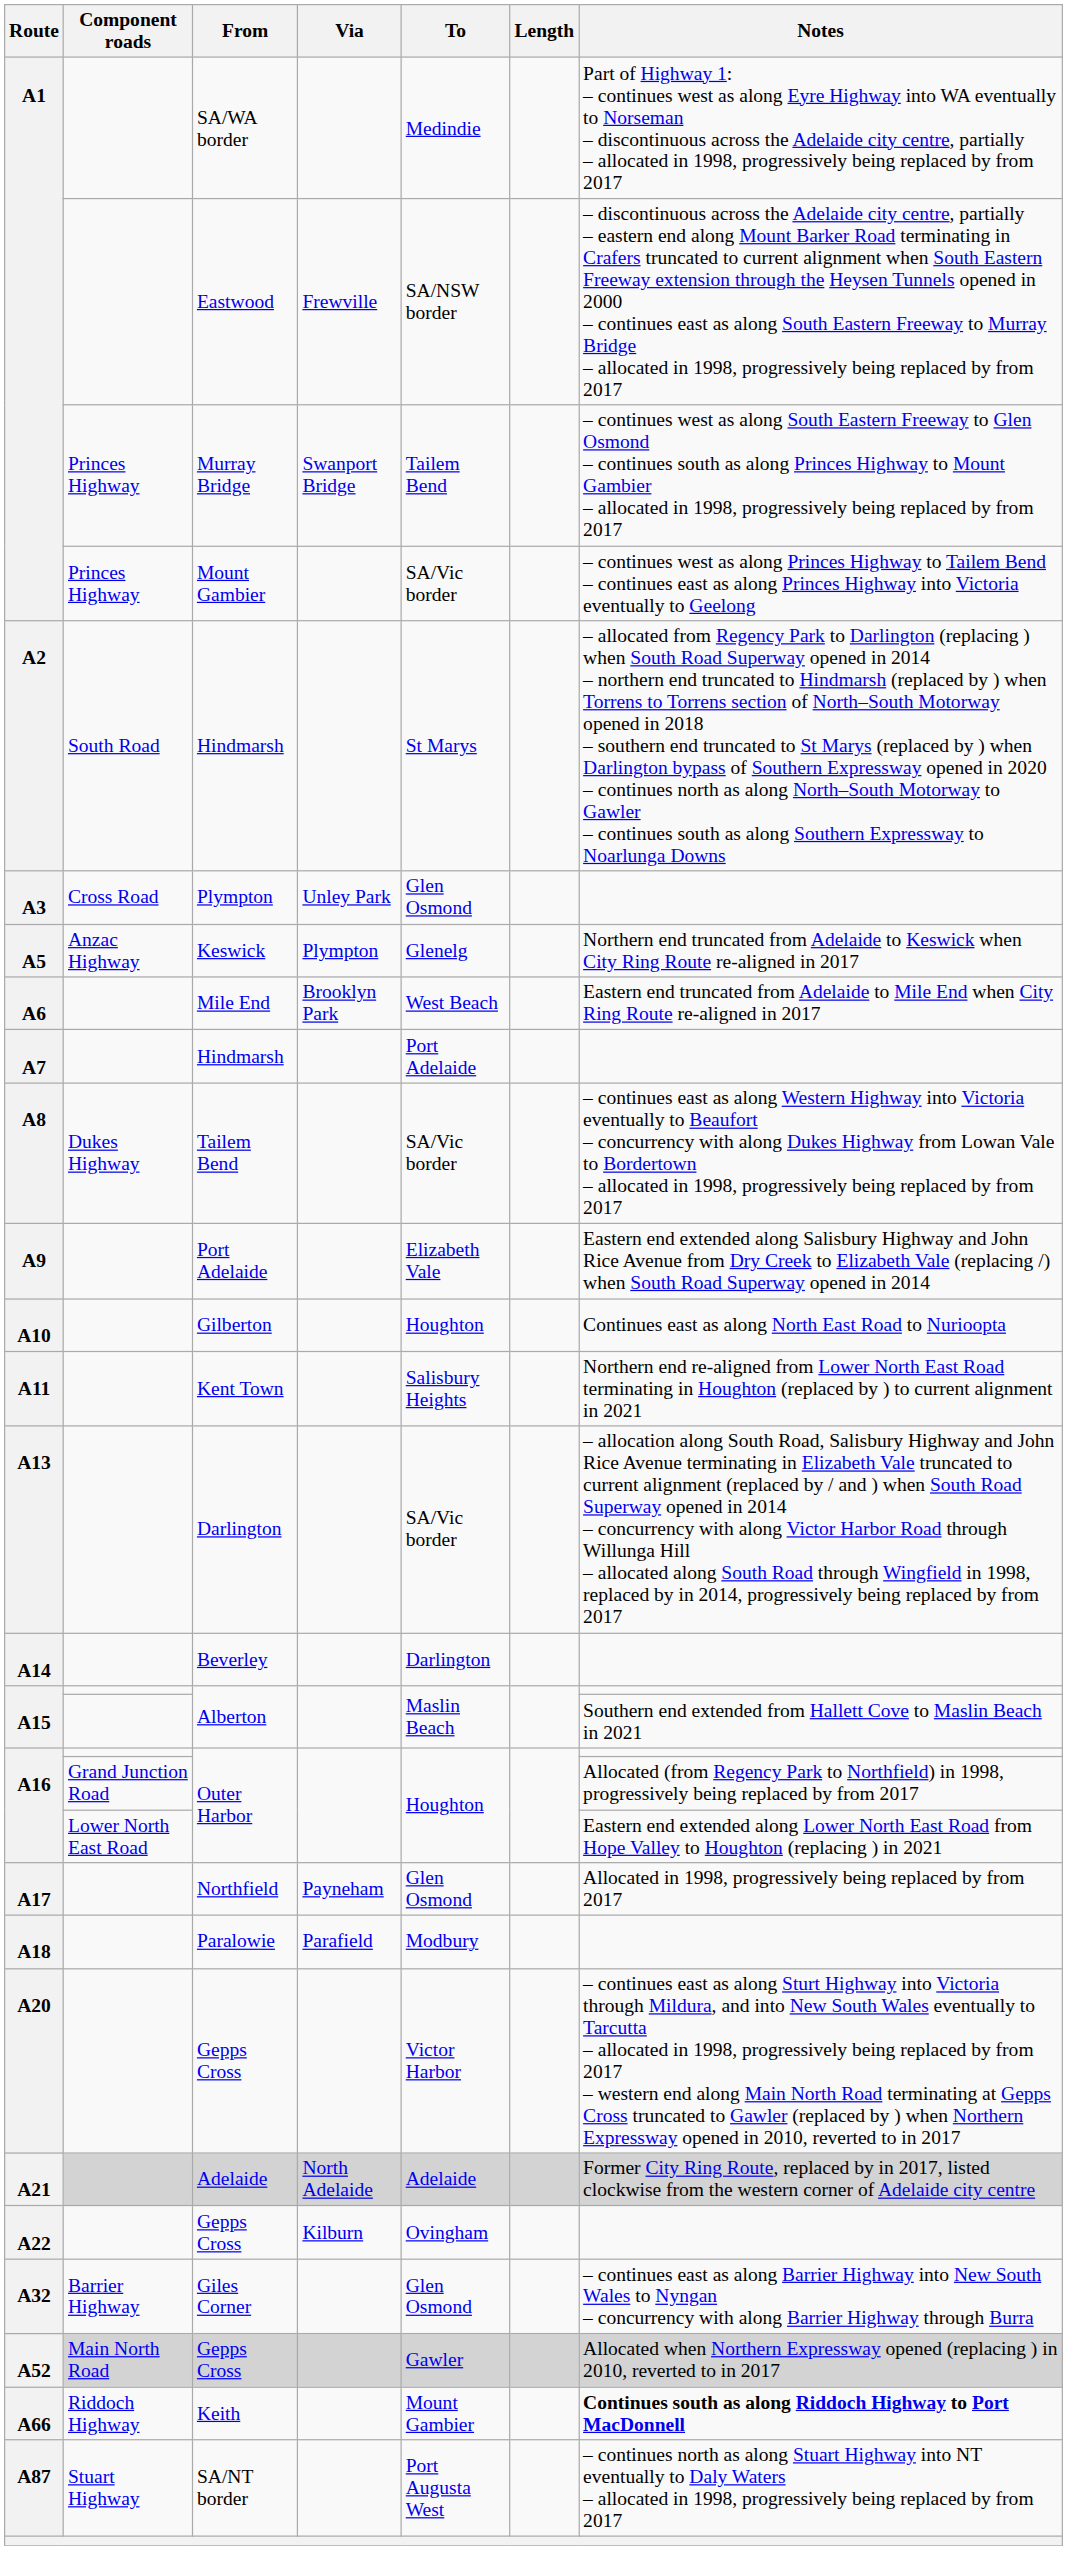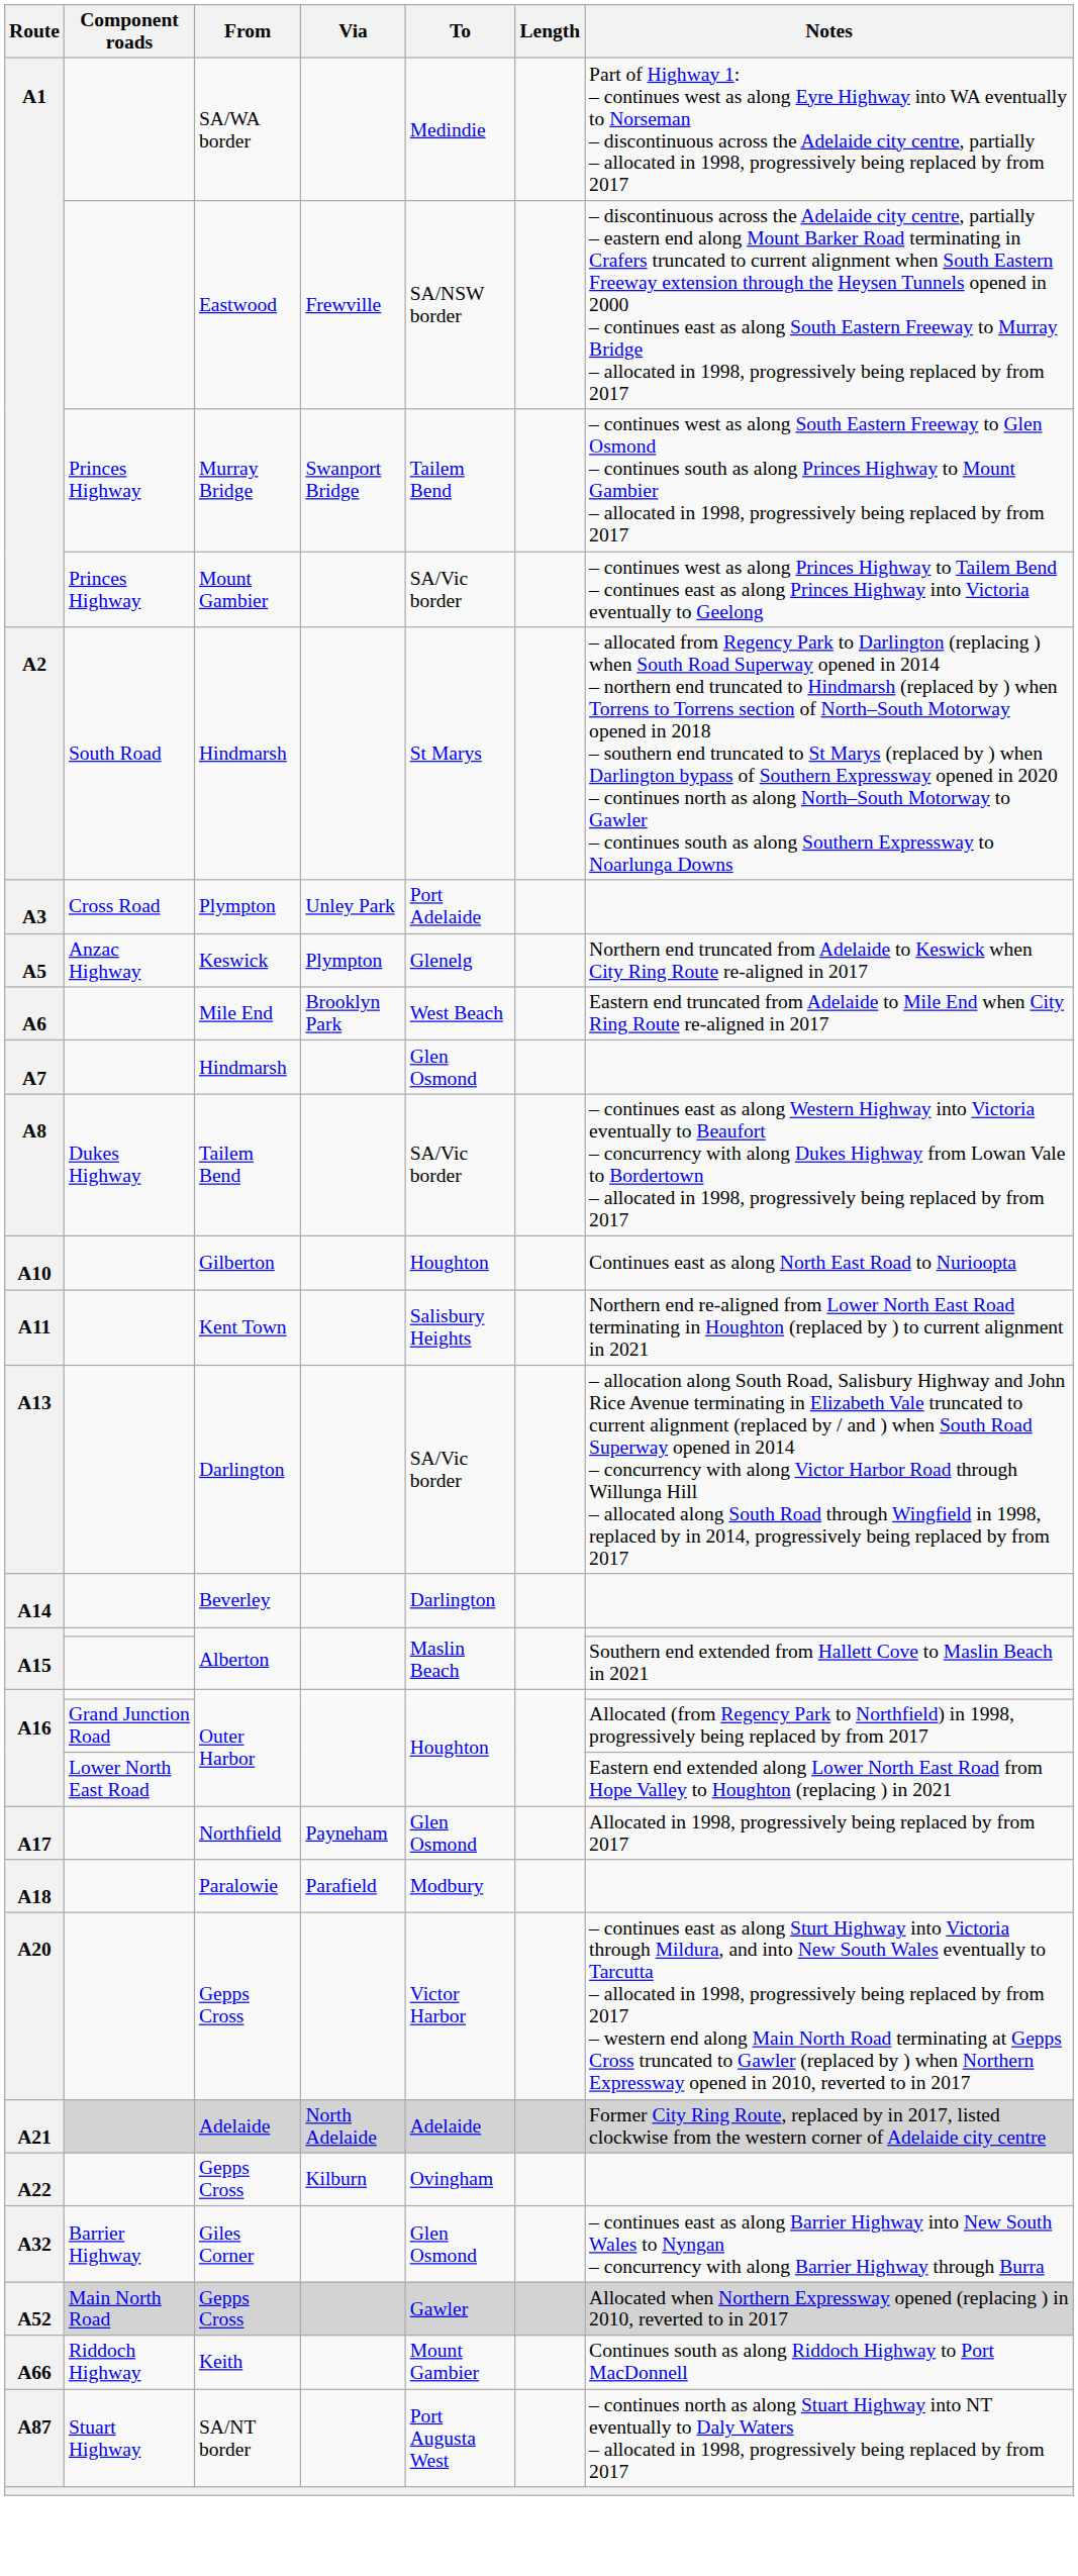A3 | To: Glen Osmond -> Port Adelaide
A7 | To: Port Adelaide -> Glen Osmond
- row: A9 | Port Adelaide | Elizabeth Vale | Eastern end extended along Salisbury Highway and John Rice Avenue from Dry Creek to Elizabeth Vale (replacing /) when South Road Superway opened in 2014
A66 | Notes: bold -> normal
